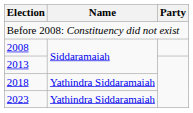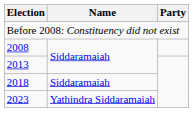2018 | Name: Yathindra Siddaramaiah -> Siddaramaiah
